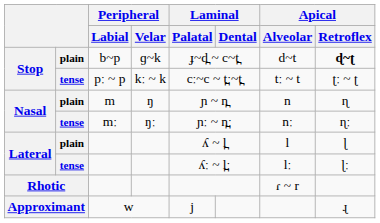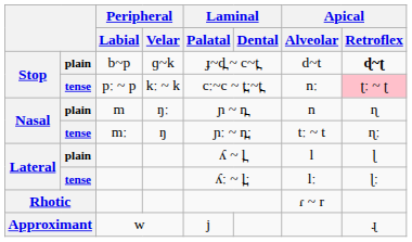pː ~ p | Apical / Alveolar: tː ~ t -> nː
pː ~ p | Apical / Retroflex: no background -> pink background
m | Peripheral / Velar: ŋ -> ŋː
mː | Peripheral / Velar: ŋː -> ŋ
mː | Apical / Alveolar: nː -> tː ~ t
